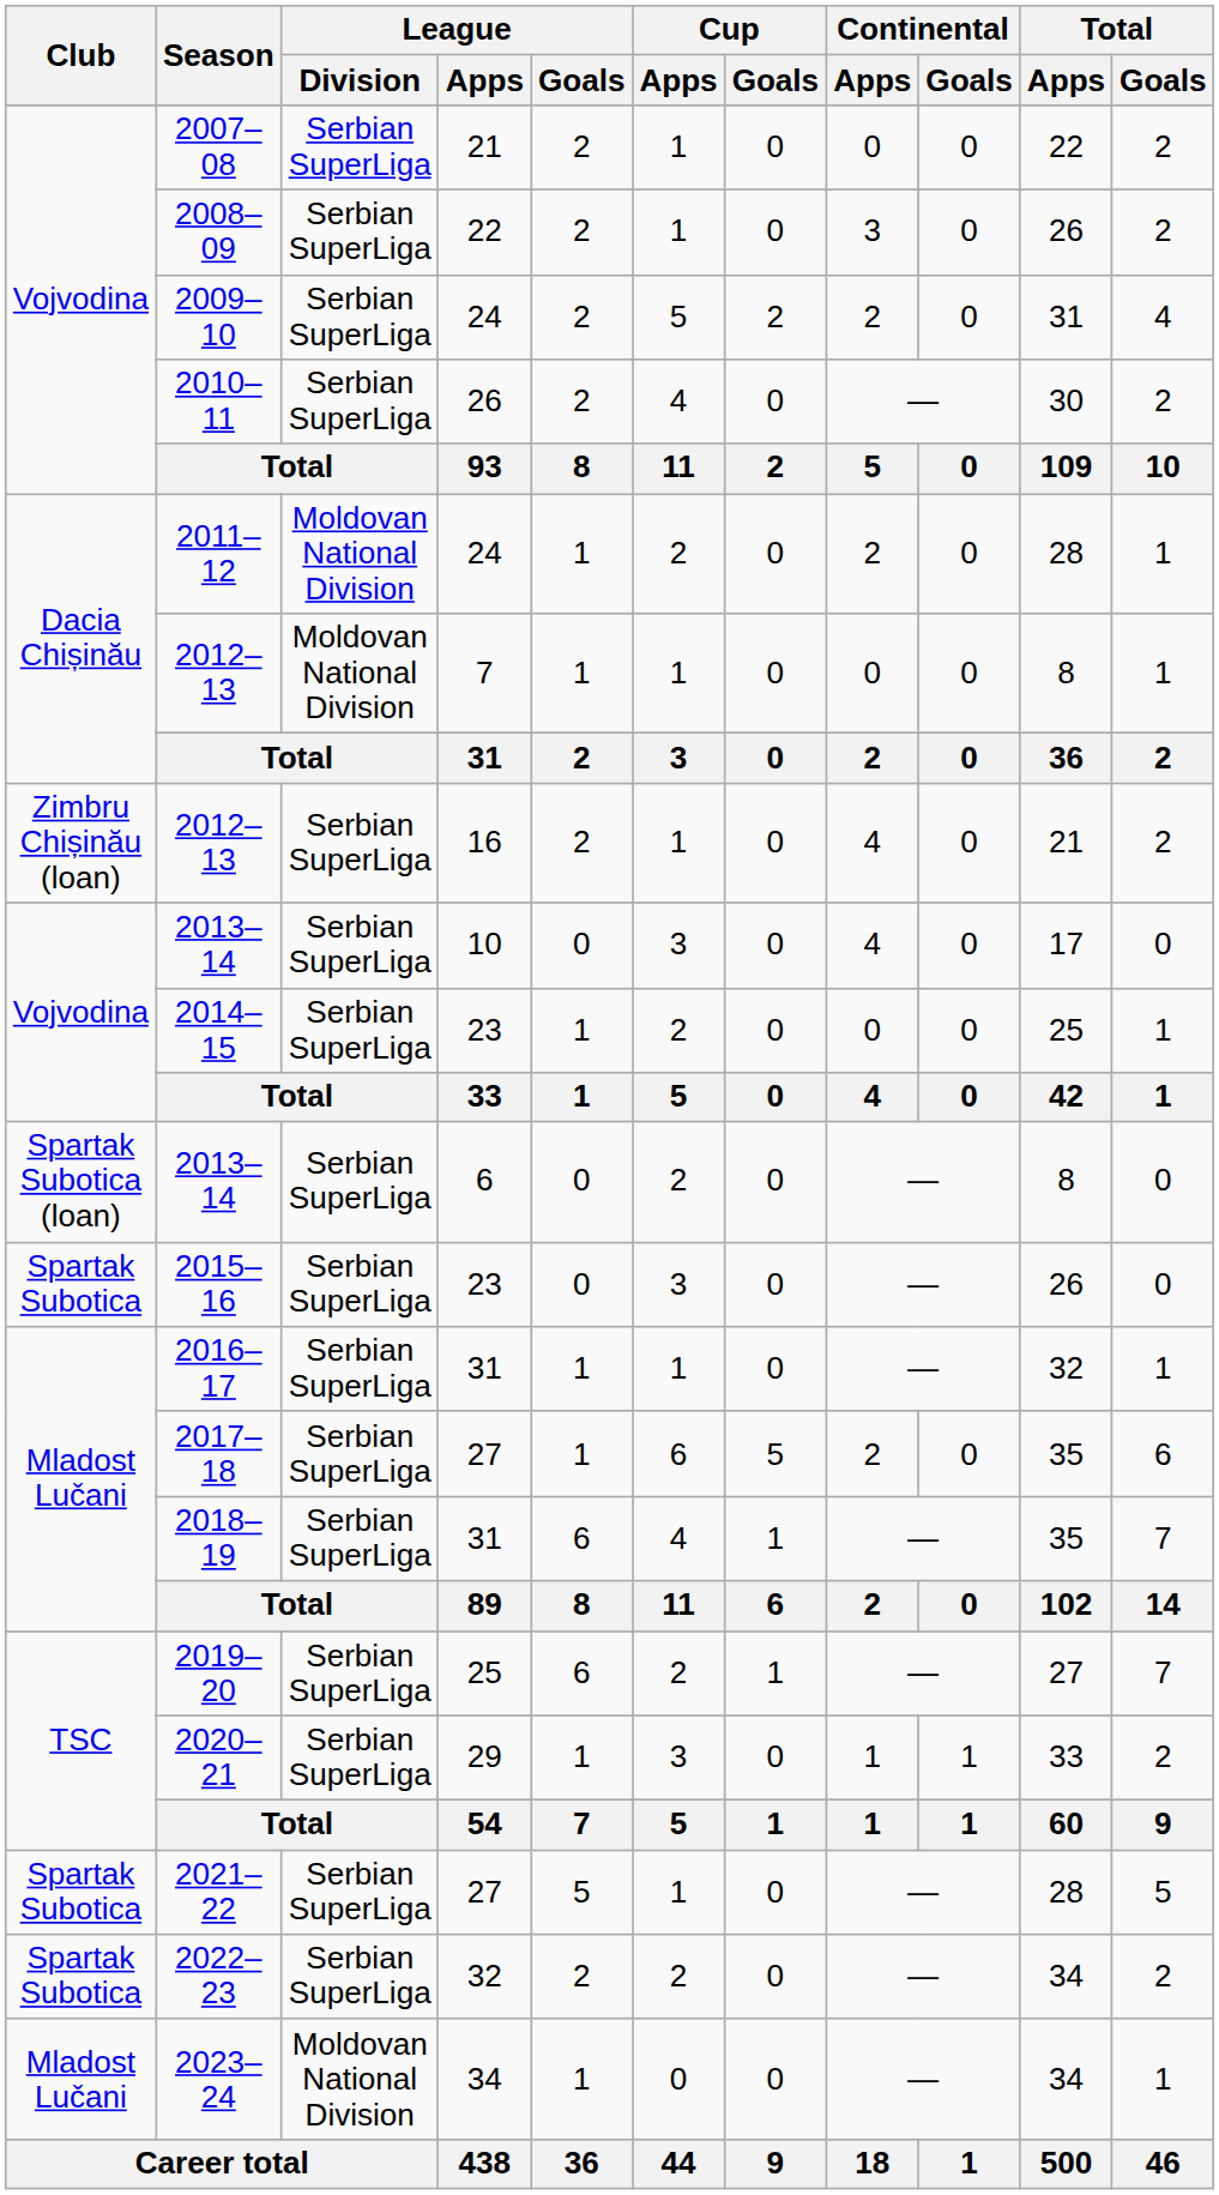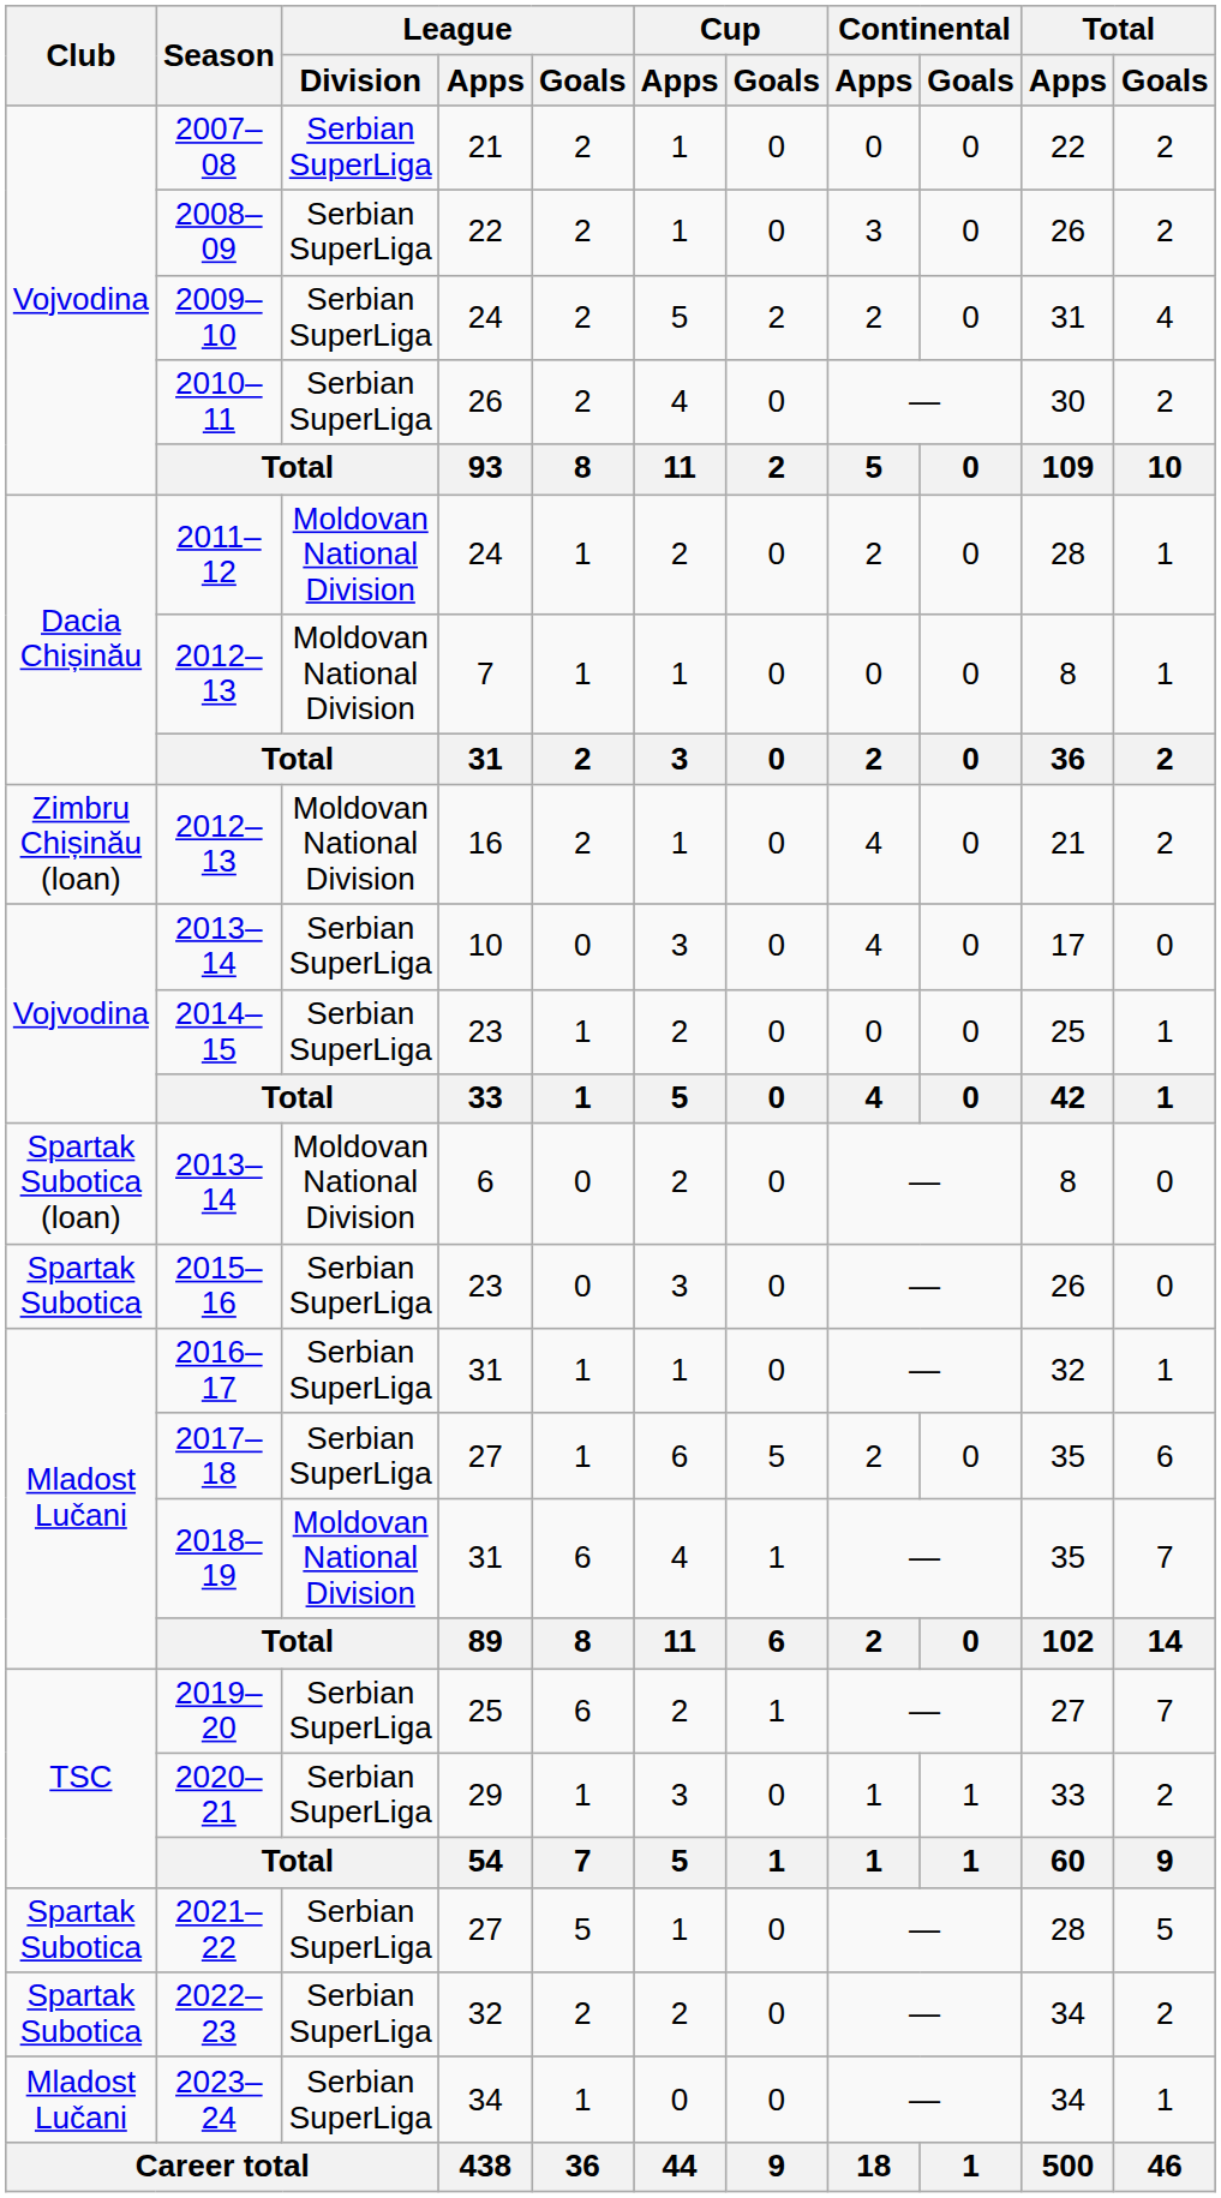2012–13 / 16 | League / Division: Serbian SuperLiga -> Moldovan National Division
2013–14 / 6 | League / Division: Serbian SuperLiga -> Moldovan National Division
2018–19 | League / Division: Serbian SuperLiga -> Moldovan National Division
2023–24 | League / Division: Moldovan National Division -> Serbian SuperLiga
